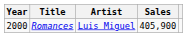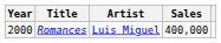Romances | Sales: 405,900 -> 400,000
